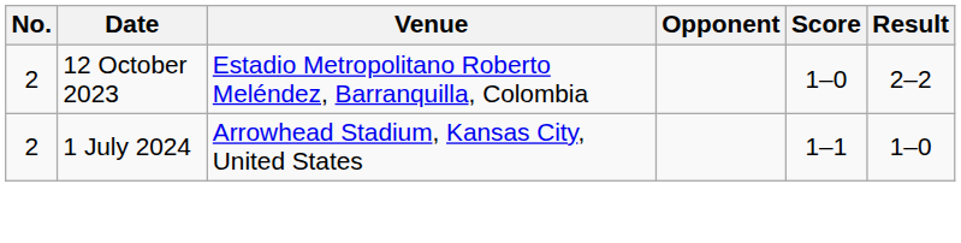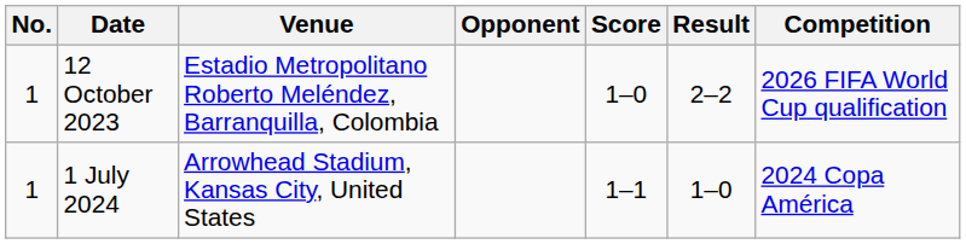+ column: Competition | 2026 FIFA World Cup qualification | 2024 Copa América
12 October 2023 | No.: 2 -> 1
1 July 2024 | No.: 2 -> 1
